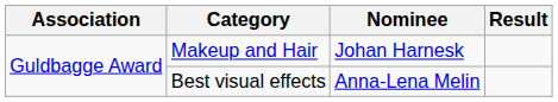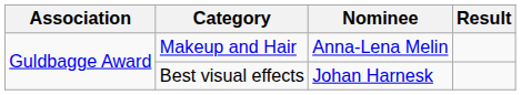Makeup and Hair | Nominee: Johan Harnesk -> Anna-Lena Melin
Best visual effects | Nominee: Anna-Lena Melin -> Johan Harnesk
